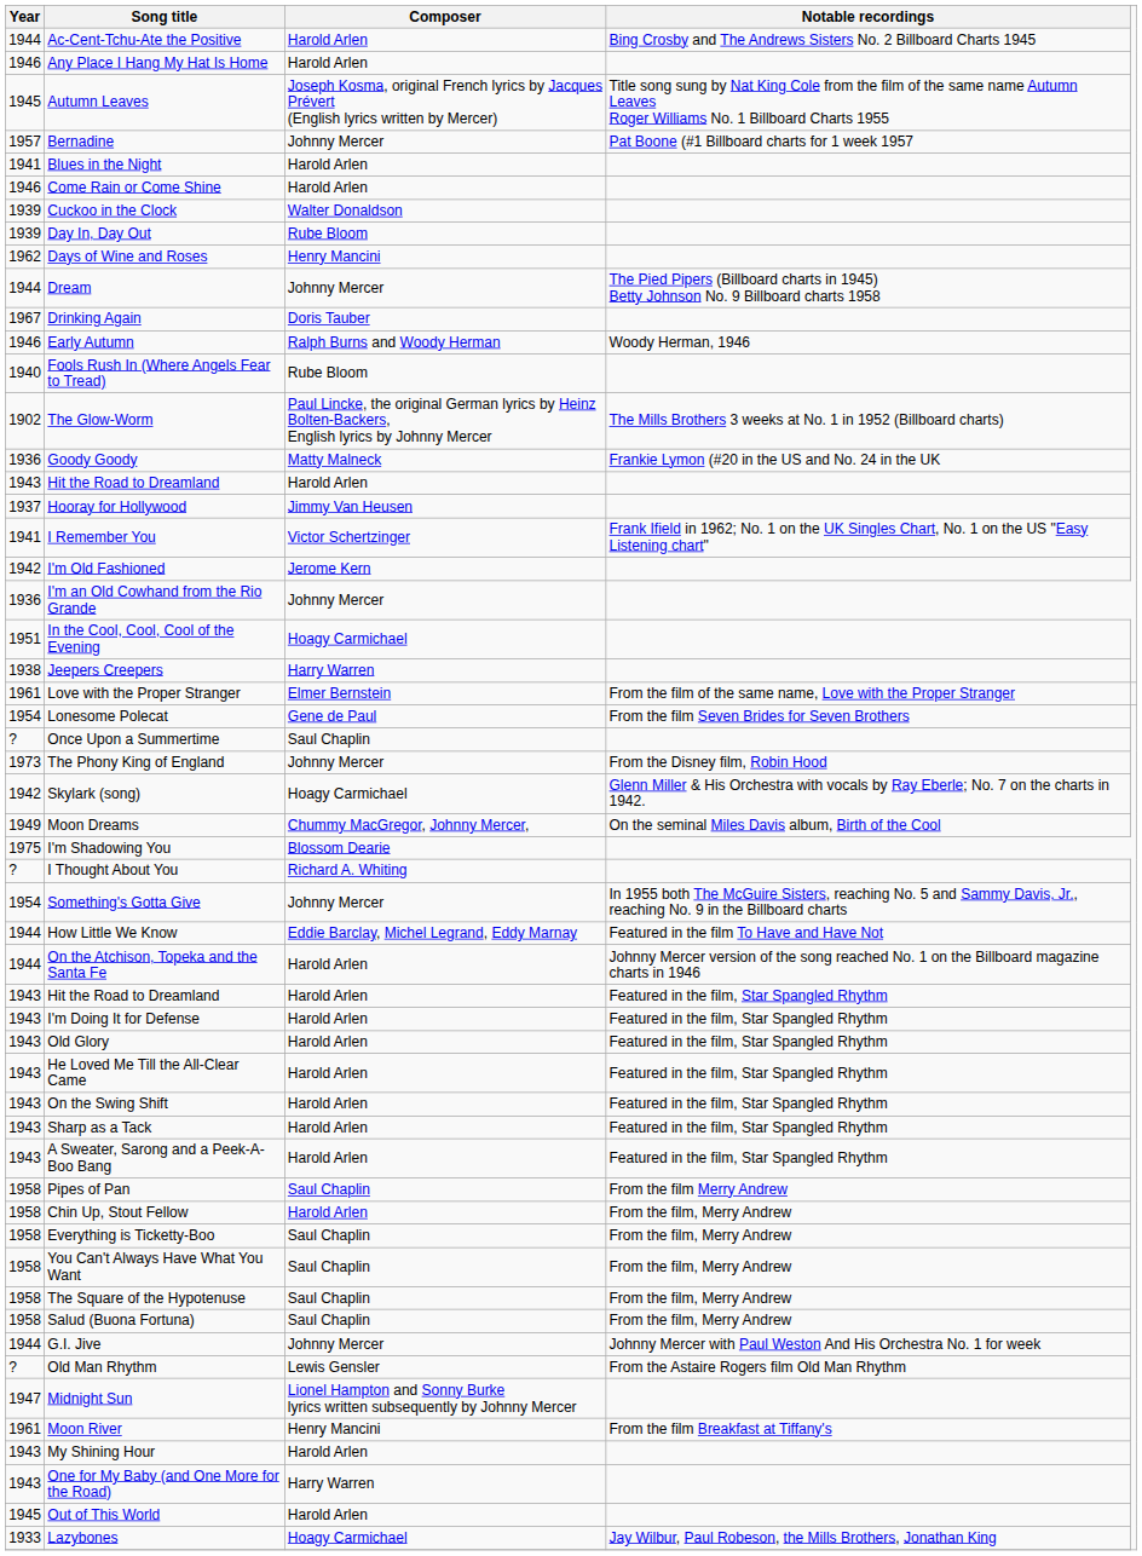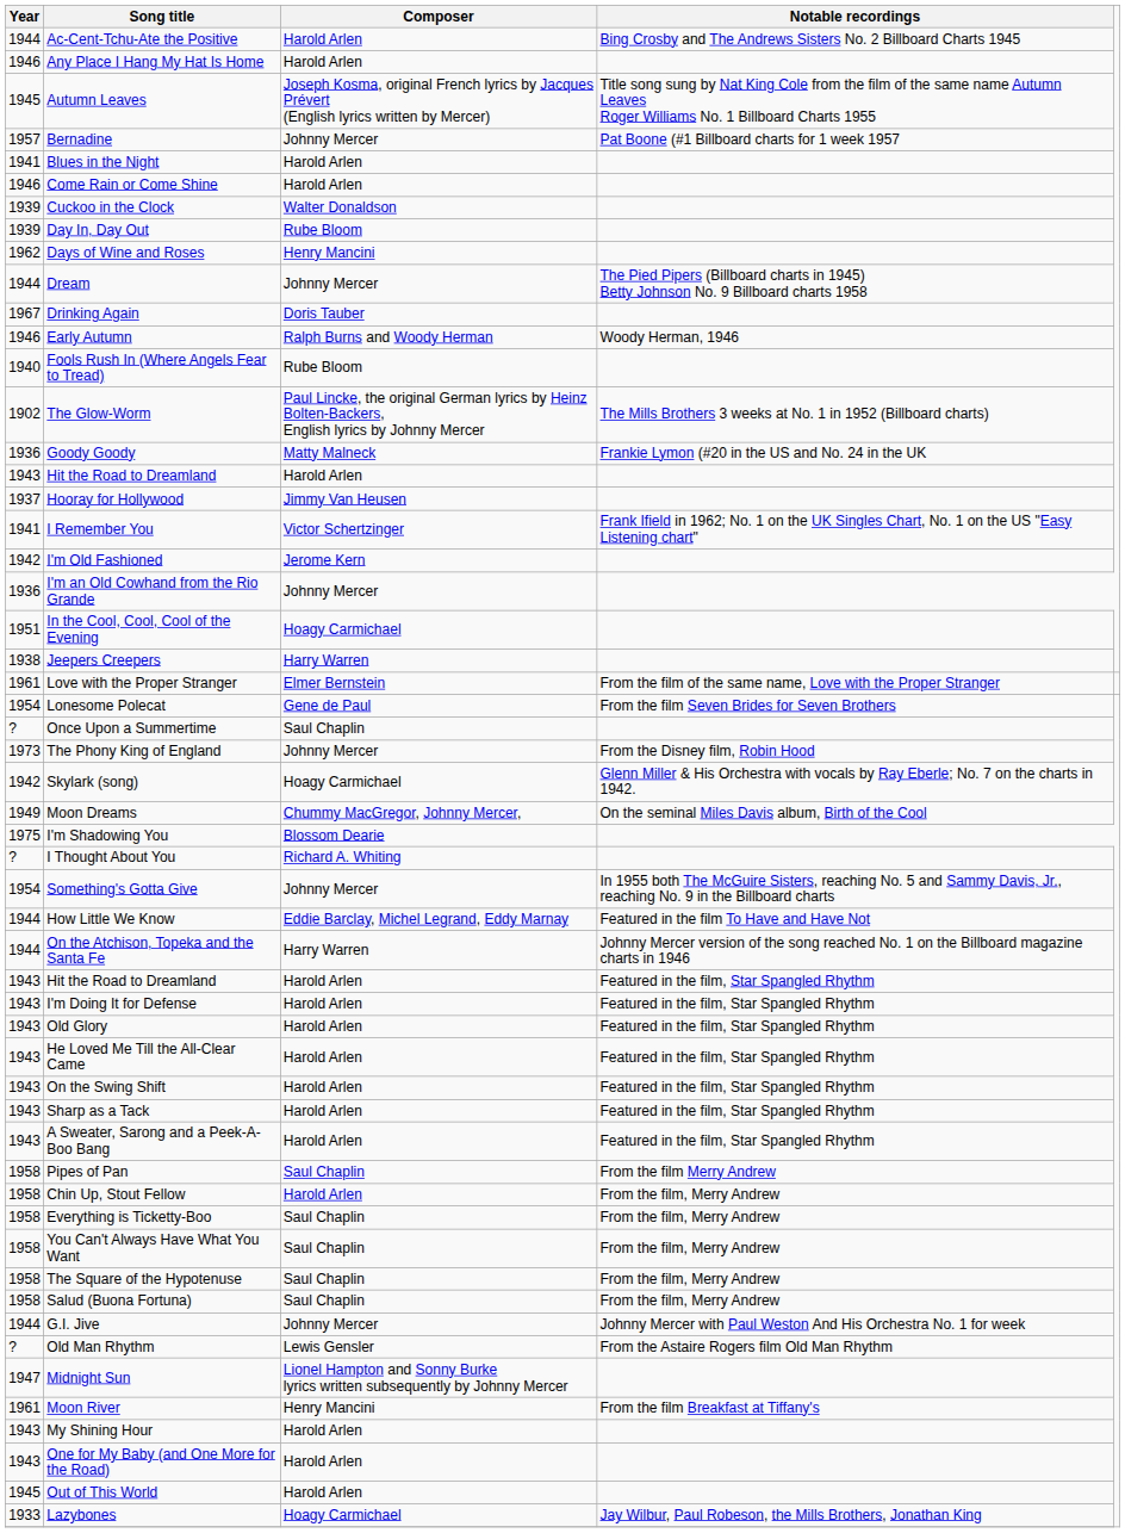On the Atchison, Topeka and the Santa Fe | Composer: Harold Arlen -> Harry Warren
One for My Baby (and One More for the Road) | Composer: Harry Warren -> Harold Arlen
